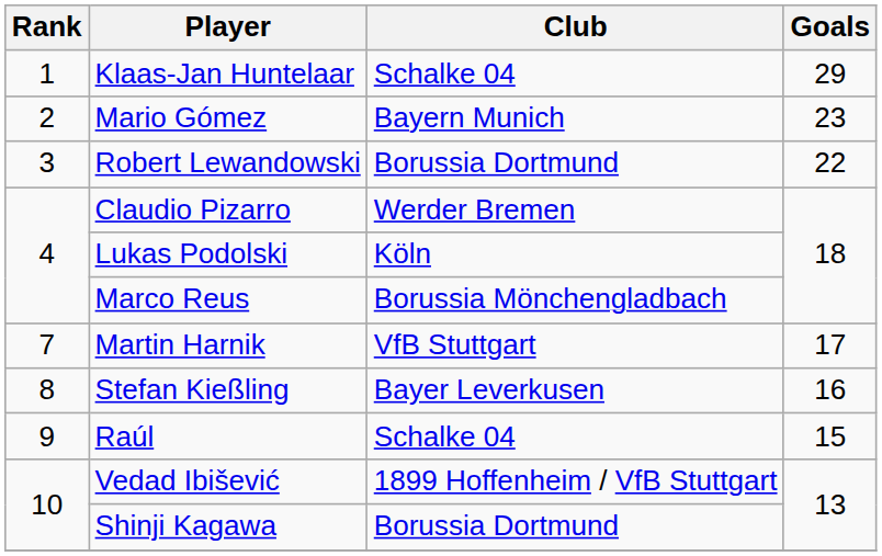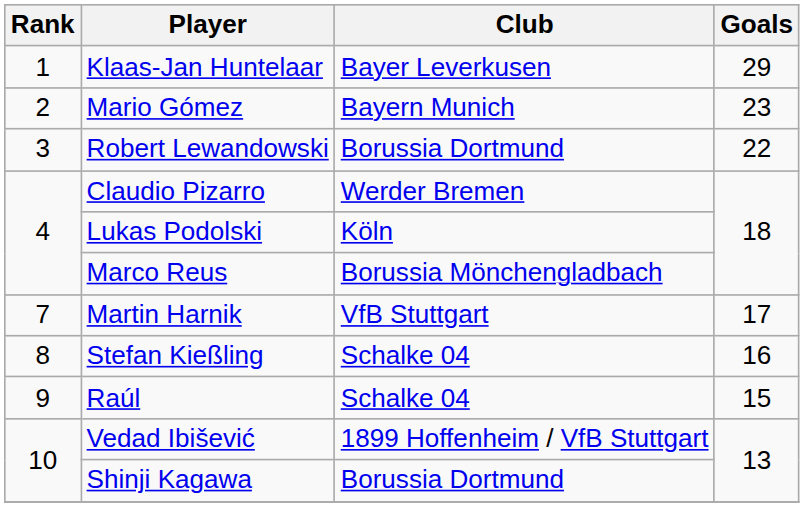Klaas-Jan Huntelaar | Club: Schalke 04 -> Bayer Leverkusen
Stefan Kießling | Club: Bayer Leverkusen -> Schalke 04
